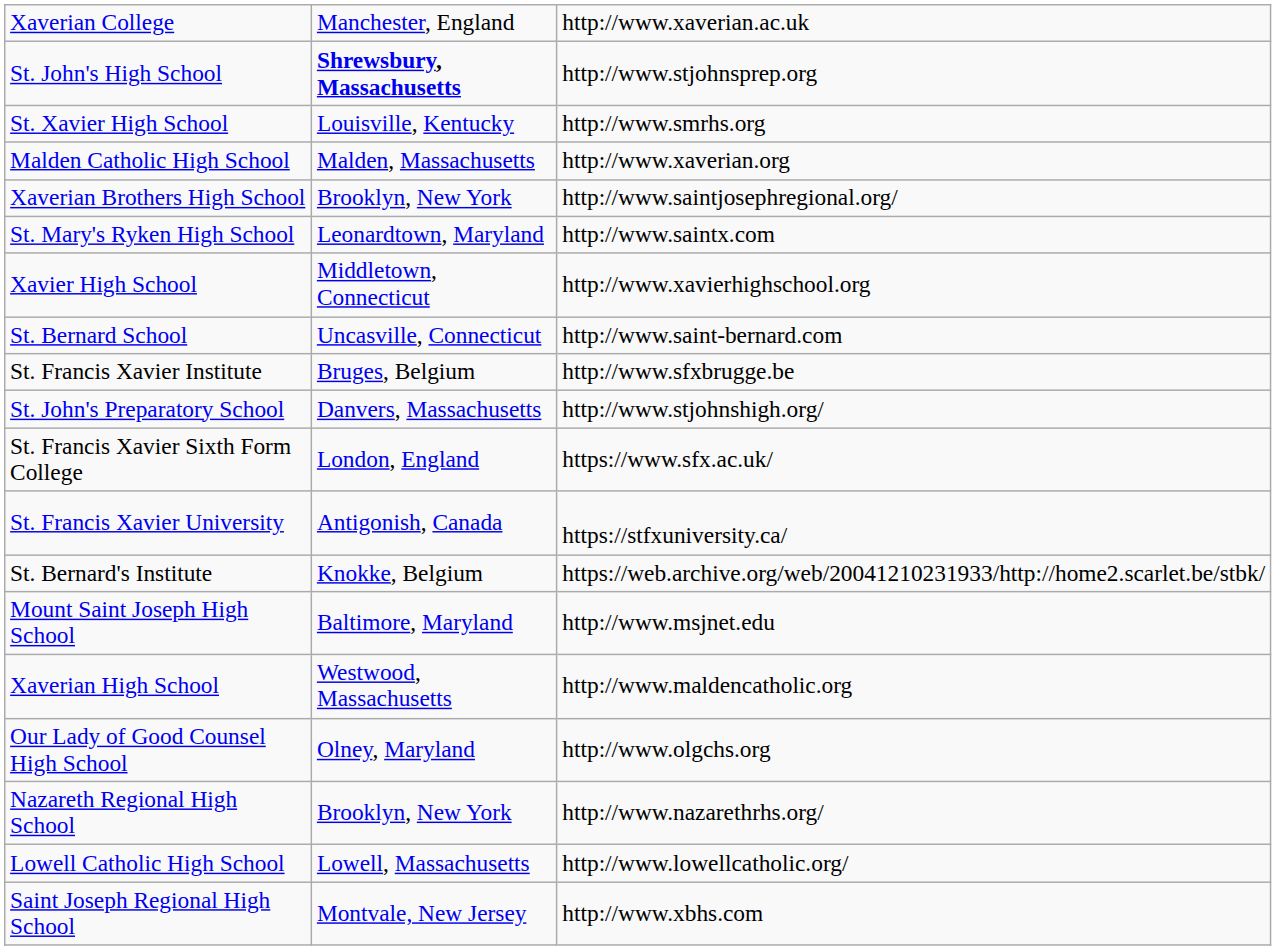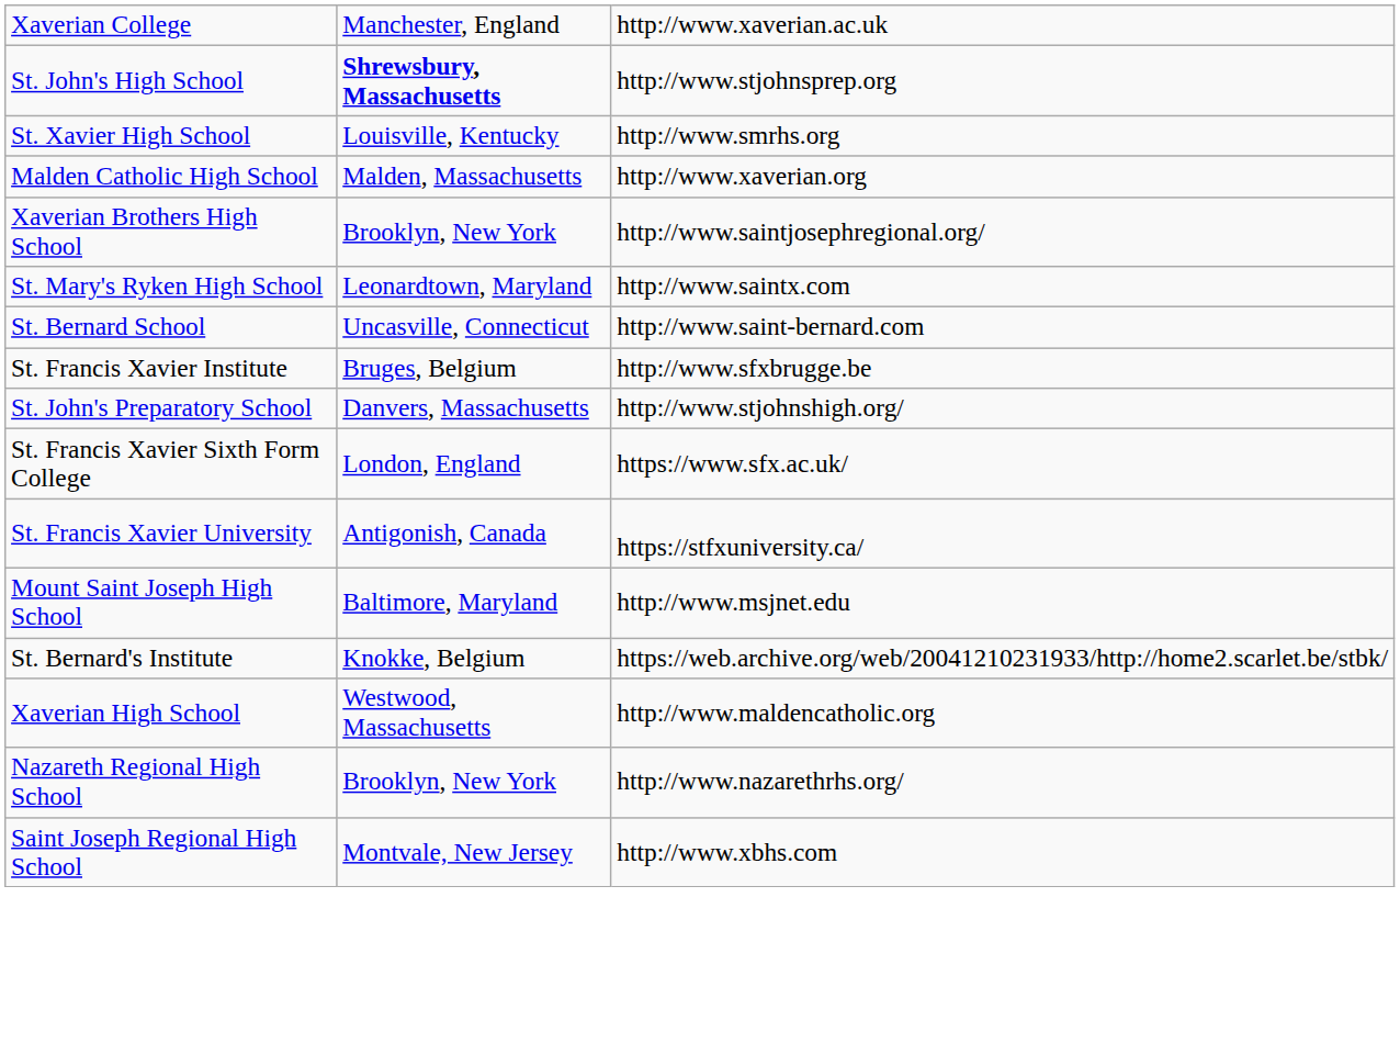- row: Xavier High School | Middletown, Connecticut | http://www.xavierhighschool.org
rows swapped: St. Bernard's Institute <-> Mount Saint Joseph High School
- row: Our Lady of Good Counsel High School | Olney, Maryland | http://www.olgchs.org
- row: Lowell Catholic High School | Lowell, Massachusetts | http://www.lowellcatholic.org/
